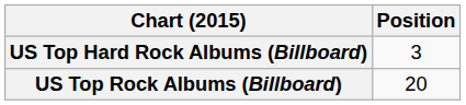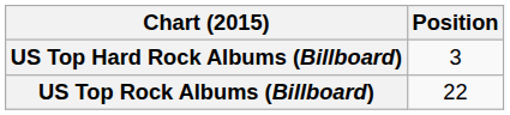US Top Rock Albums (Billboard) | Position: 20 -> 22
